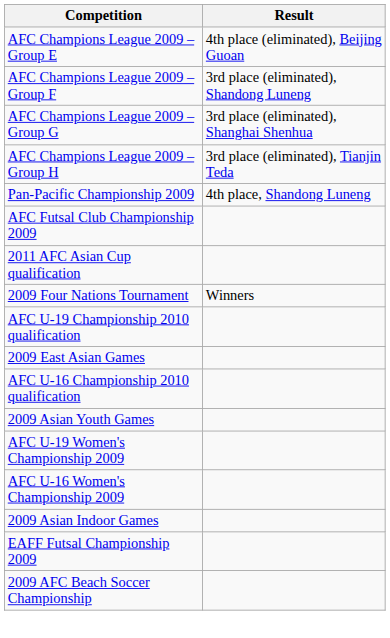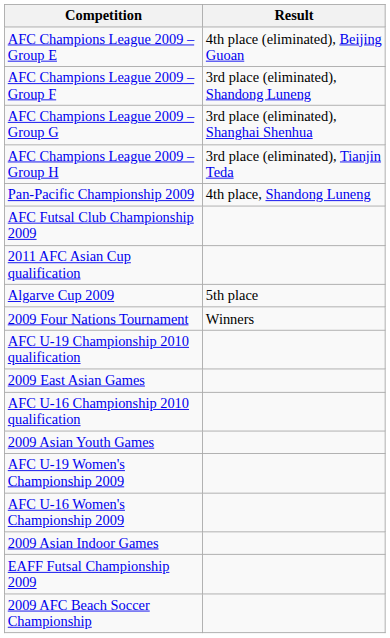+ row: Algarve Cup 2009 | 5th place
